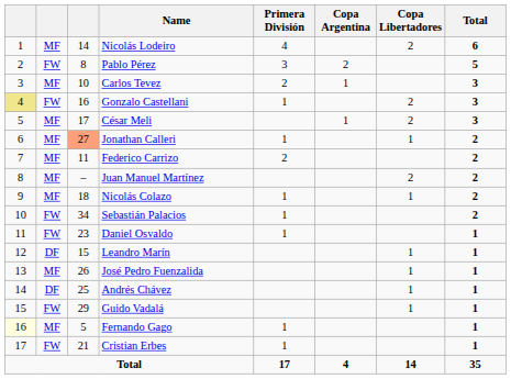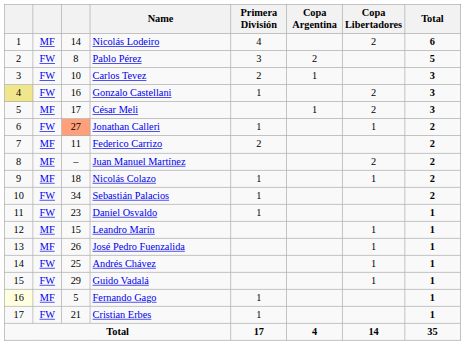Carlos Tevez | column 2: MF -> FW
Jonathan Calleri | column 2: MF -> FW
Leandro Marín | column 2: DF -> MF
Andrés Chávez | column 2: DF -> FW
